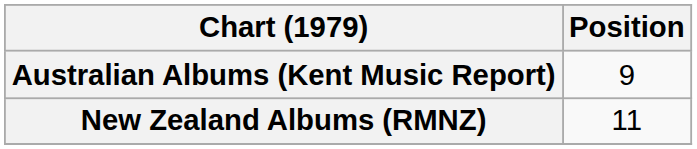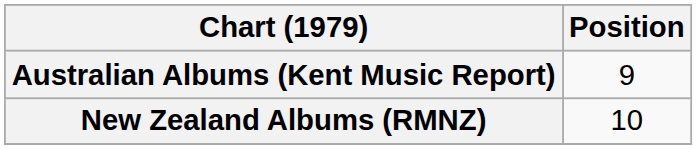New Zealand Albums (RMNZ) | Position: 11 -> 10
